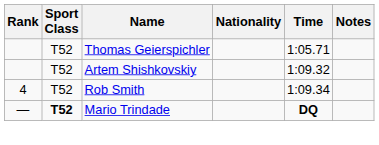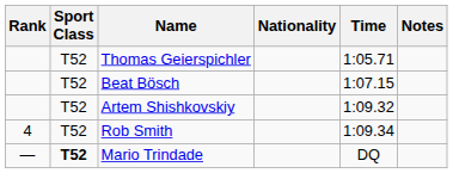+ row: T52 | Beat Bösch | 1:07.15
Mario Trindade | Time: bold -> normal
